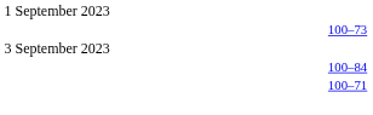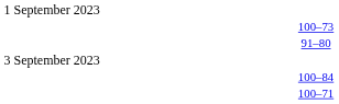+ row: 91–80
